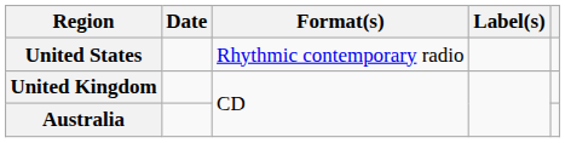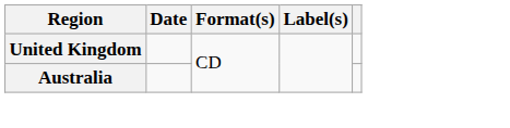- row: United States | Rhythmic contemporary radio
